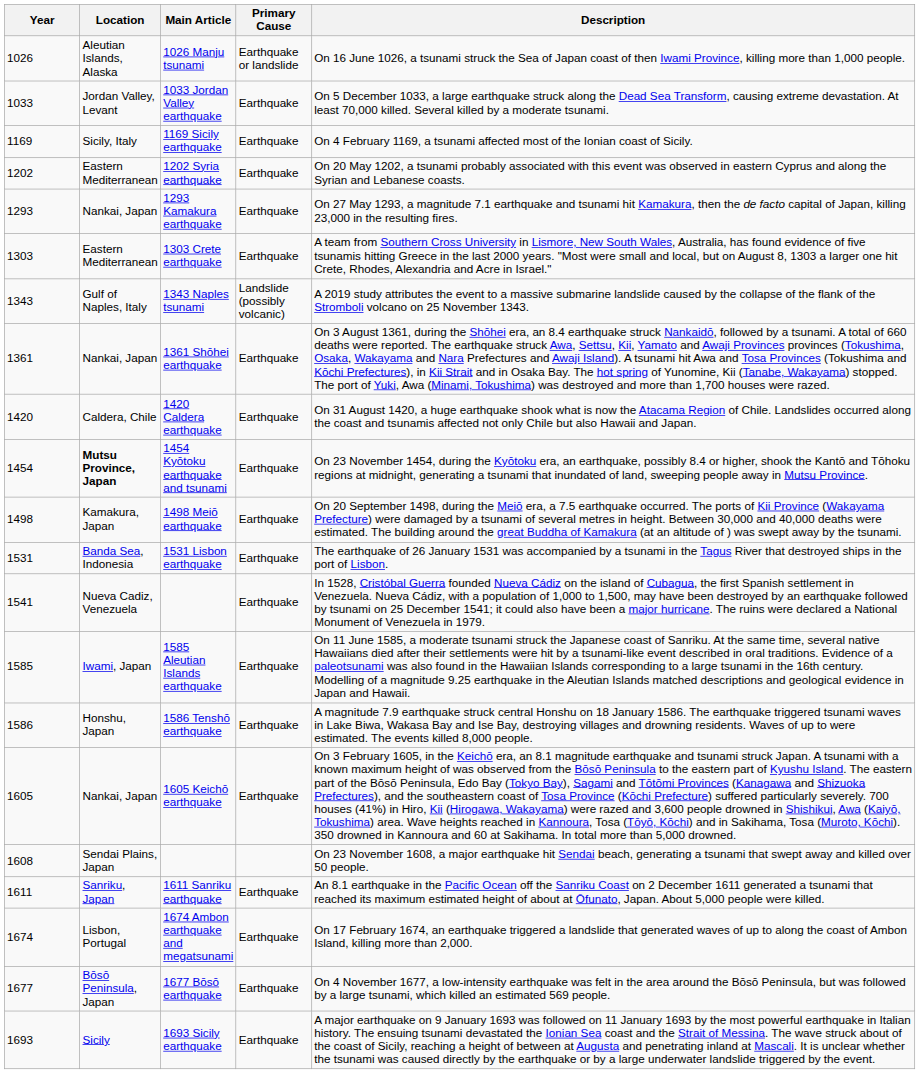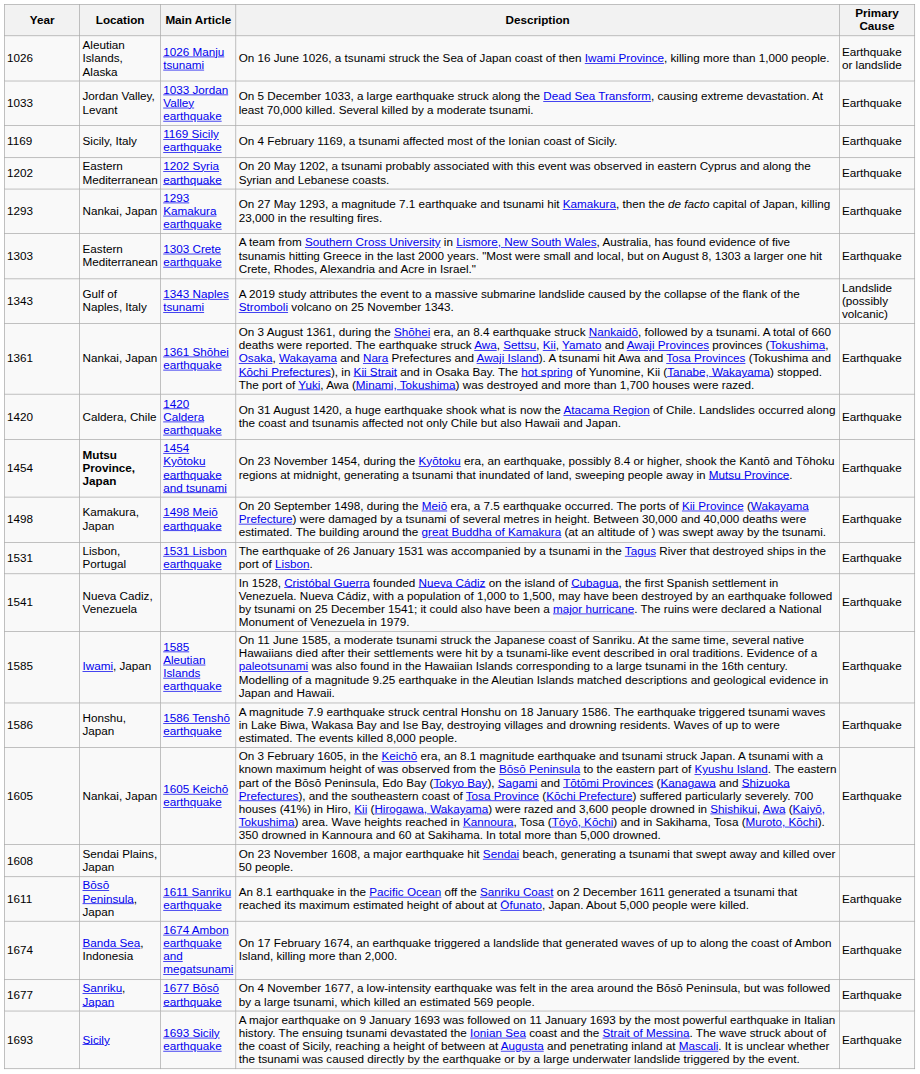columns swapped: Primary Cause <-> Description
1531 Lisbon earthquake | Location: Banda Sea, Indonesia -> Lisbon, Portugal
1611 Sanriku earthquake | Location: Sanriku, Japan -> Bōsō Peninsula, Japan
1674 Ambon earthquake and megatsunami | Location: Lisbon, Portugal -> Banda Sea, Indonesia
1677 Bōsō earthquake | Location: Bōsō Peninsula, Japan -> Sanriku, Japan
